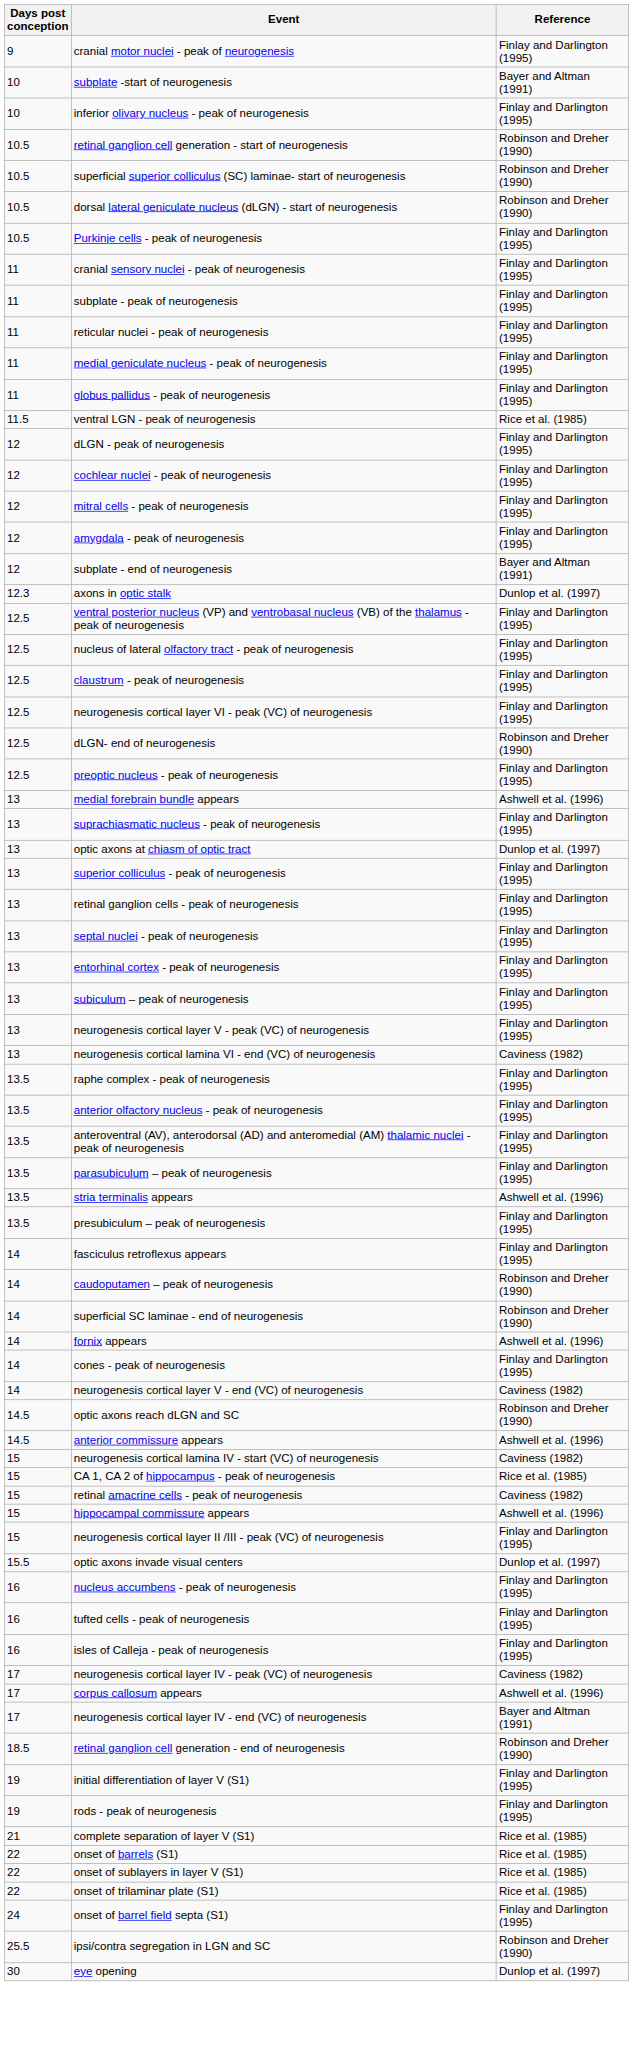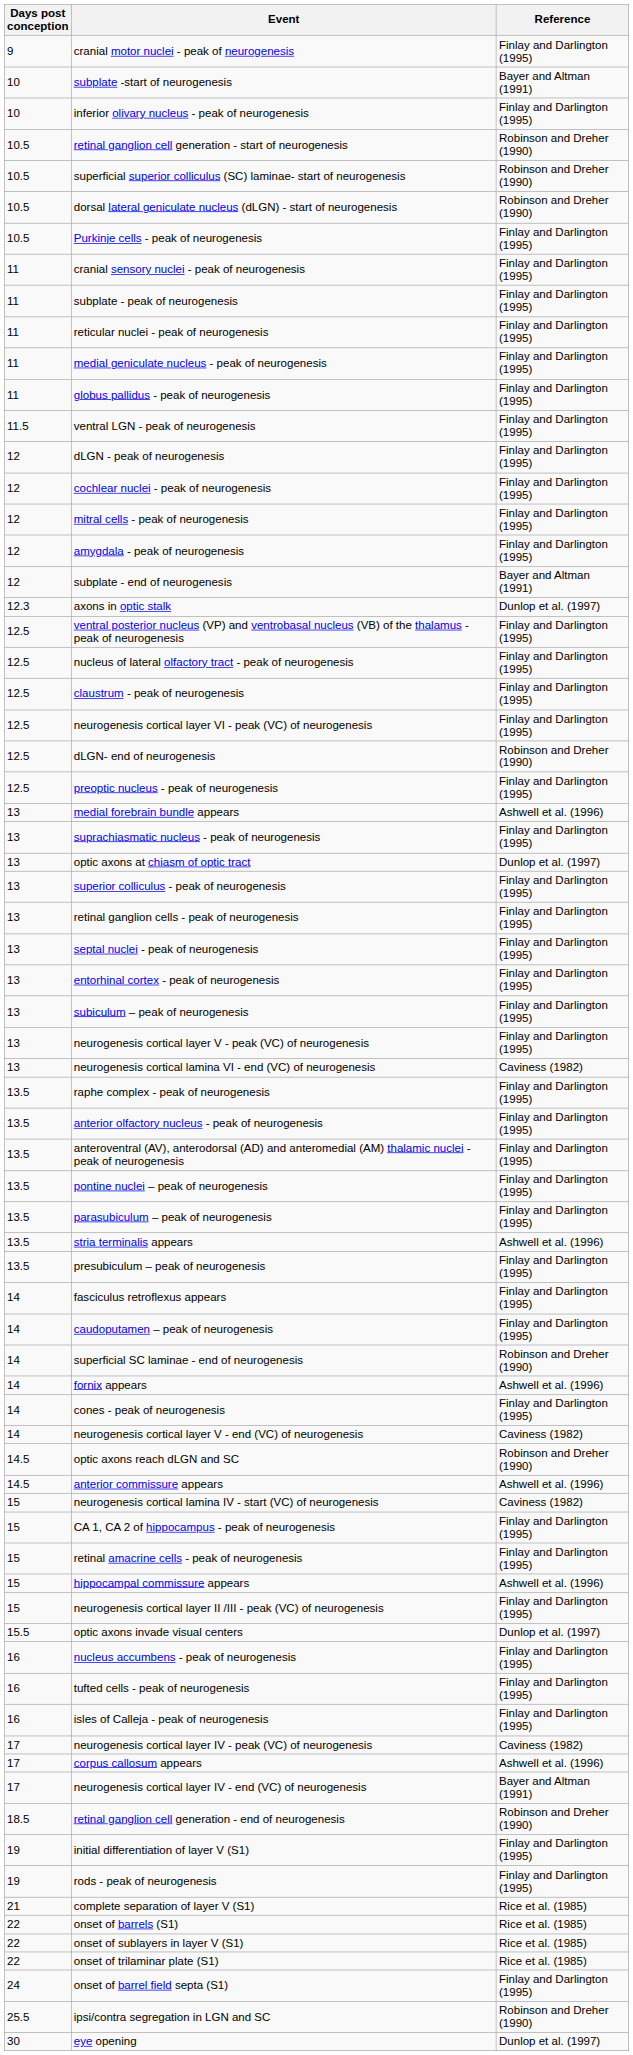ventral LGN - peak of neurogenesis | Reference: Rice et al. (1985) -> Finlay and Darlington (1995)
+ row: 13.5 | pontine nuclei – peak of neurogenesis | Finlay and Darlington (1995)
caudoputamen – peak of neurogenesis | Reference: Robinson and Dreher (1990) -> Finlay and Darlington (1995)
CA 1, CA 2 of hippocampus - peak of neurogenesis | Reference: Rice et al. (1985) -> Finlay and Darlington (1995)
retinal amacrine cells - peak of neurogenesis | Reference: Caviness (1982) -> Finlay and Darlington (1995)
